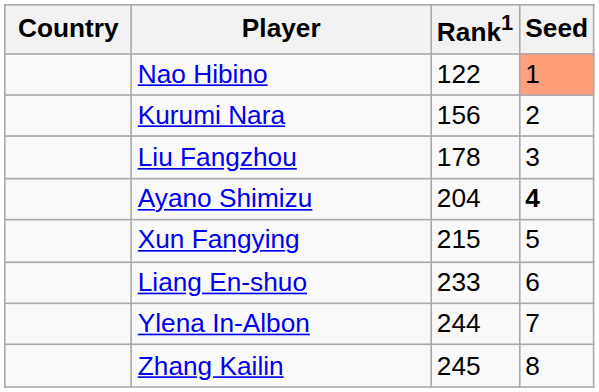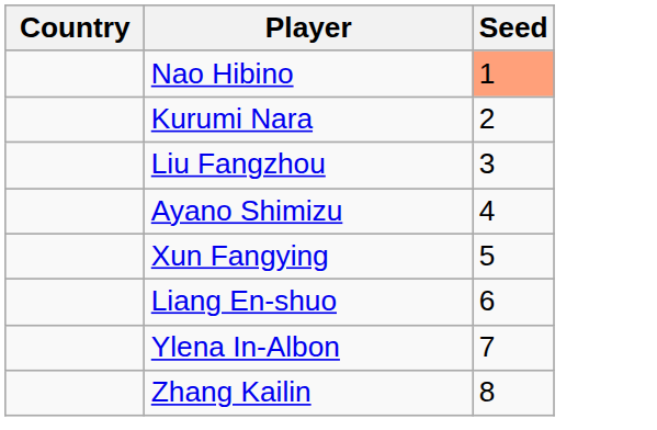- column: Rank1 | 122 | 156 | 178 | 204 | 215 | 233 | 244 | 245
Ayano Shimizu | Seed: bold -> normal
